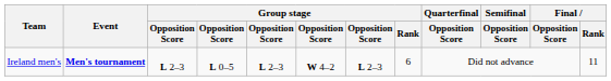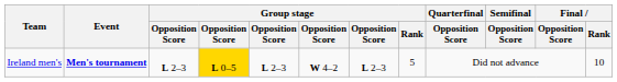Ireland men's | column 4: no background -> gold background
Ireland men's | Group stage / Rank: 6 -> 5
Ireland men's | Final / Rank: 11 -> 10
